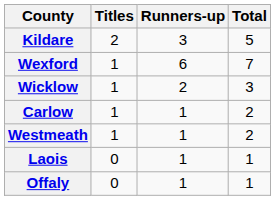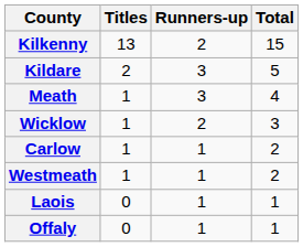+ row: Kilkenny | 13 | 2 | 15
- row: Wexford | 1 | 6 | 7
+ row: Meath | 1 | 3 | 4
